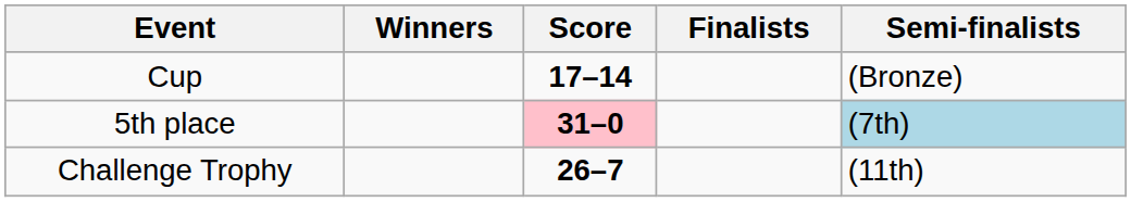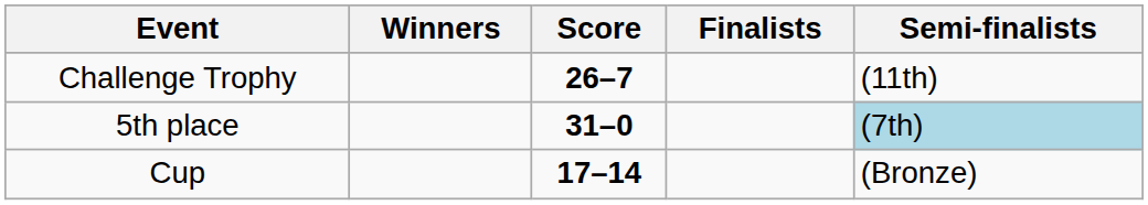rows swapped: Cup <-> Challenge Trophy
5th place | Score: pink background -> no background
